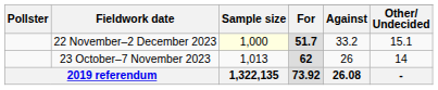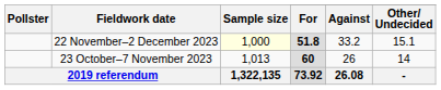22 November–2 December 2023 | For: 51.7 -> 51.8
23 October–7 November 2023 | For: 62 -> 60
